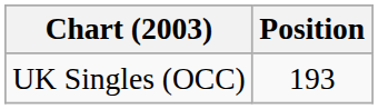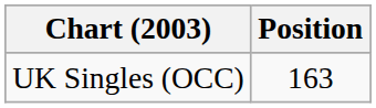UK Singles (OCC) | Position: 193 -> 163
